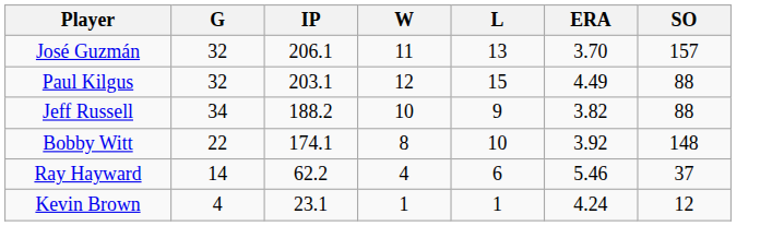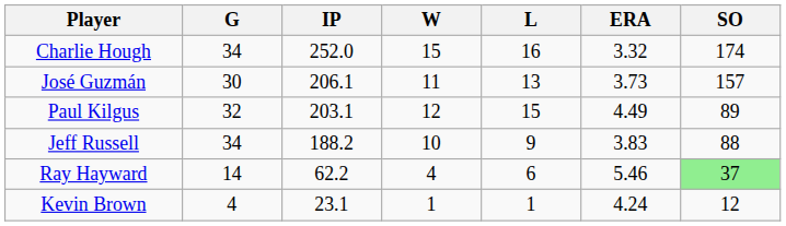+ row: Charlie Hough | 34 | 252.0 | 15 | 16 | 3.32 | 174
José Guzmán | G: 32 -> 30
José Guzmán | ERA: 3.70 -> 3.73
Paul Kilgus | SO: 88 -> 89
Jeff Russell | ERA: 3.82 -> 3.83
- row: Bobby Witt | 22 | 174.1 | 8 | 10 | 3.92 | 148
Ray Hayward | SO: no background -> lightgreen background
